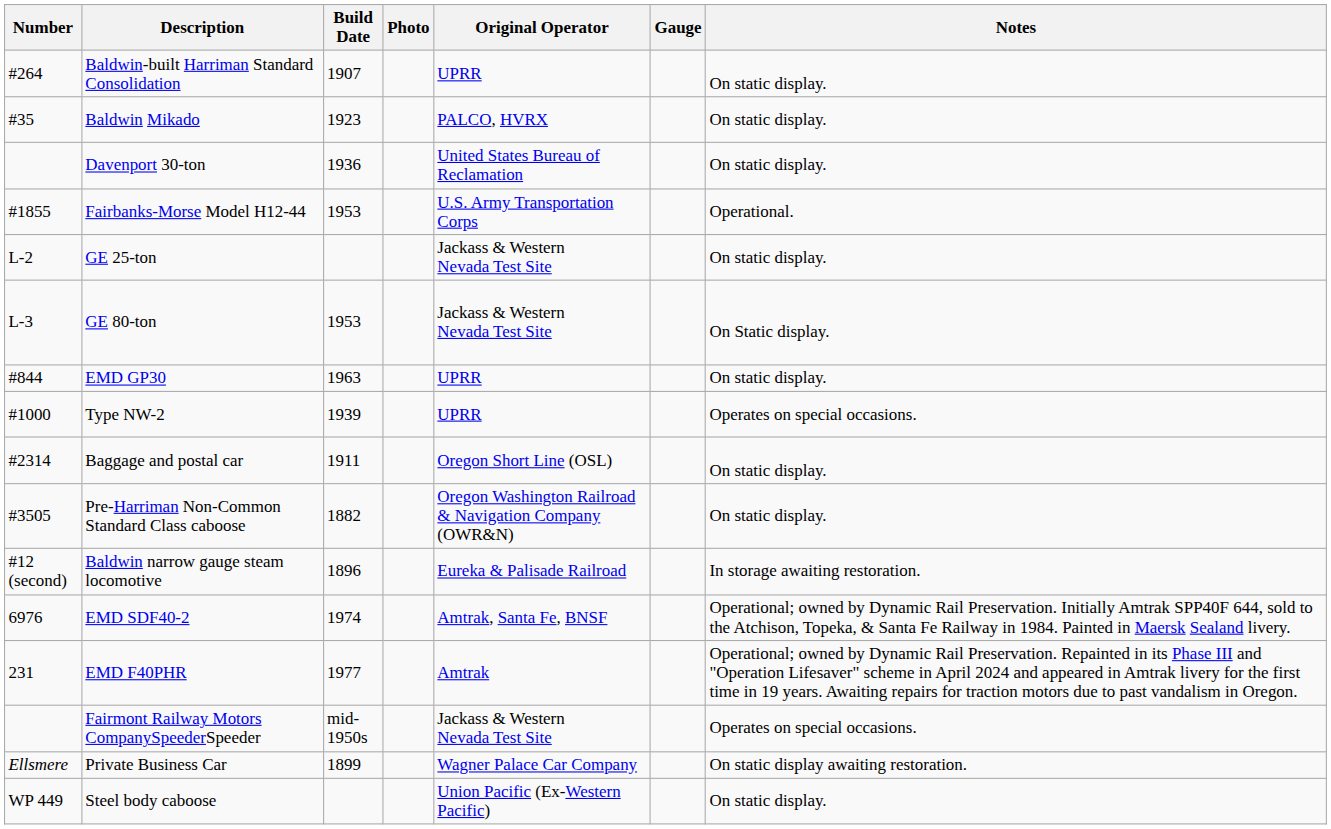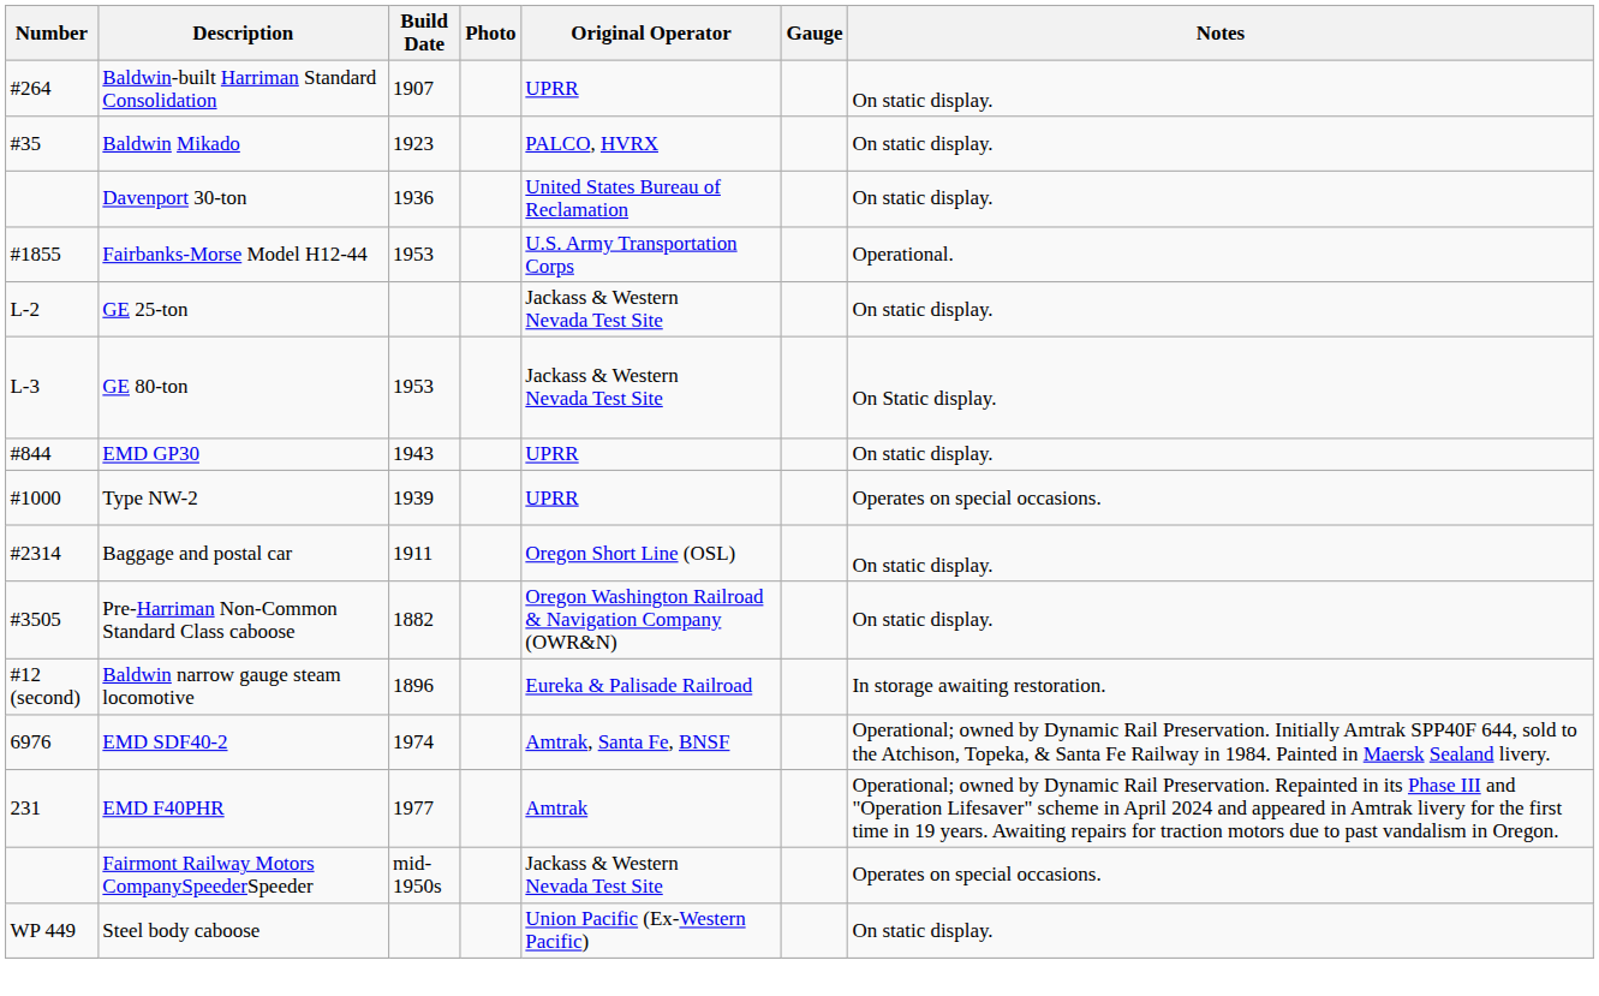EMD GP30 | Build Date: 1963 -> 1943
- row: Ellsmere | Private Business Car | 1899 | Wagner Palace Car Company | On static display awaiting restoration.
